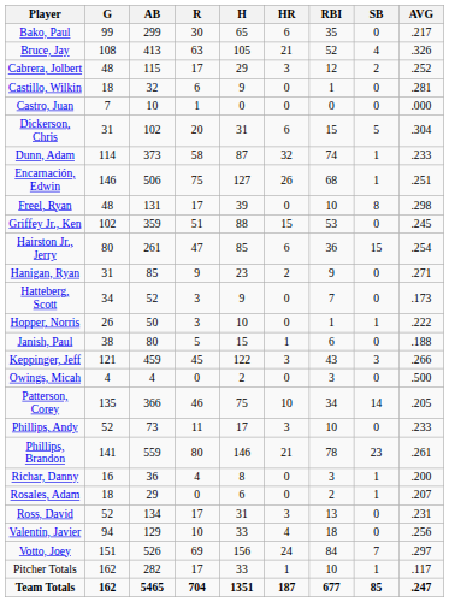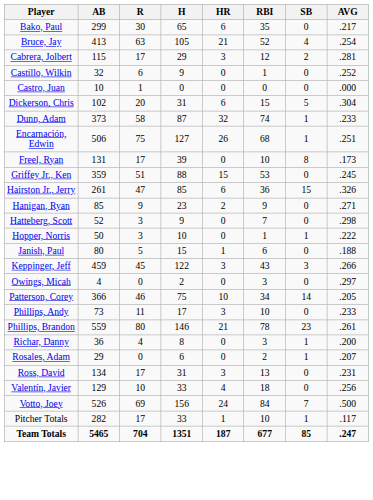- column: G | 99 | 108 | 48 | 18 | 7 | 31 | 114 | 146 | 48 | 102 | 80 | 31 | 34 | 26 | 38 | 121 | 4 | 135 | 52 | 141 | 16 | 18 | 52 | 94 | 151 | 162 | 162
Bruce, Jay | AVG: .326 -> .254
Cabrera, Jolbert | AVG: .252 -> .281
Castillo, Wilkin | AVG: .281 -> .252
Freel, Ryan | AVG: .298 -> .173
Hairston Jr., Jerry | AVG: .254 -> .326
Hatteberg, Scott | AVG: .173 -> .298
Owings, Micah | AVG: .500 -> .297
Votto, Joey | AVG: .297 -> .500
